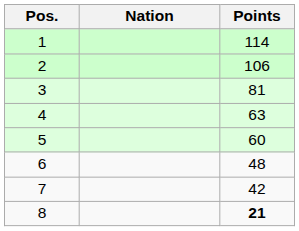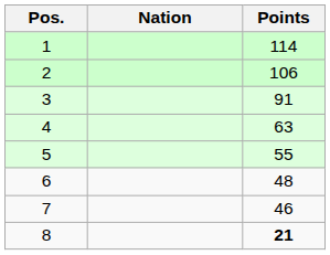3 | Points: 81 -> 91
5 | Points: 60 -> 55
7 | Points: 42 -> 46
